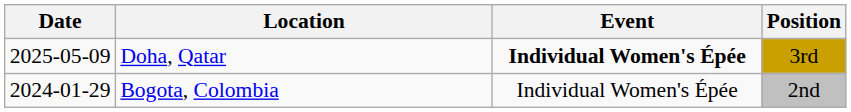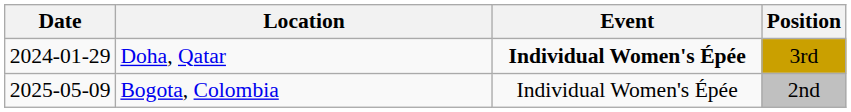Doha, Qatar | Date: 2025-05-09 -> 2024-01-29
Bogota, Colombia | Date: 2024-01-29 -> 2025-05-09
